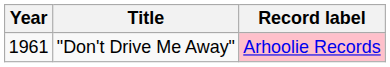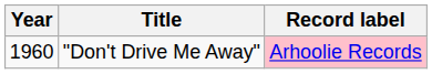"Don't Drive Me Away" | Year: 1961 -> 1960
